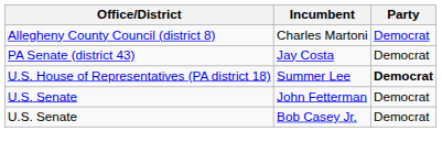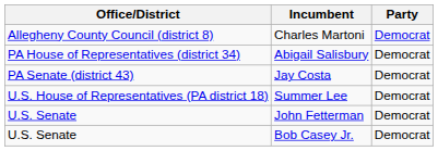+ row: PA House of Representatives (district 34) | Abigail Salisbury | Democrat
Summer Lee | Party: bold -> normal
